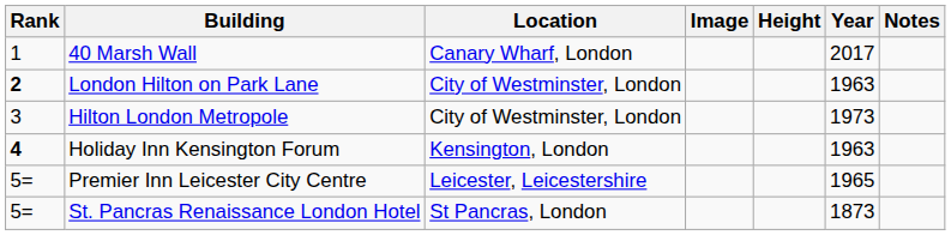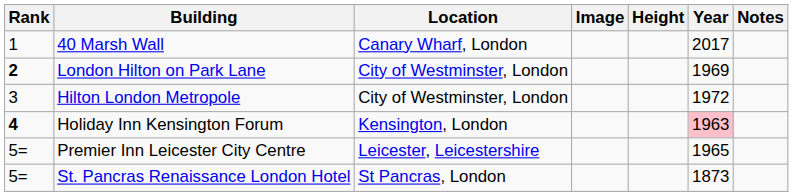London Hilton on Park Lane | Year: 1963 -> 1969
Hilton London Metropole | Year: 1973 -> 1972
Holiday Inn Kensington Forum | Year: no background -> pink background
